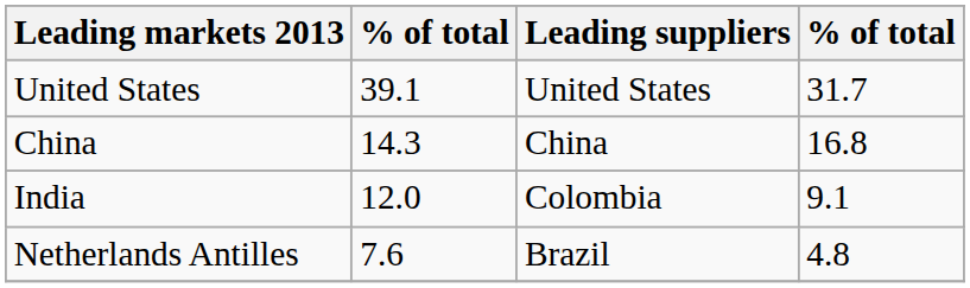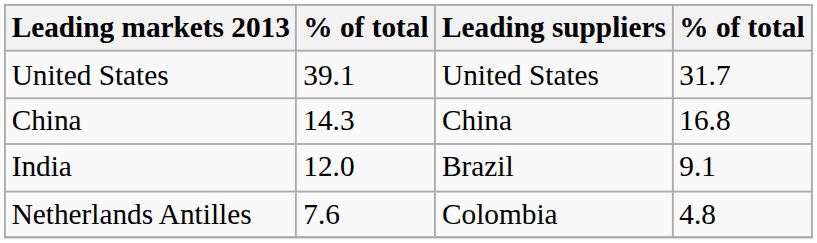India | Leading suppliers: Colombia -> Brazil
Netherlands Antilles | Leading suppliers: Brazil -> Colombia
